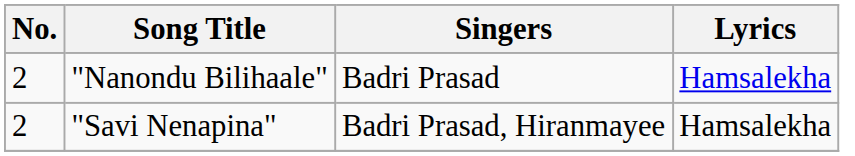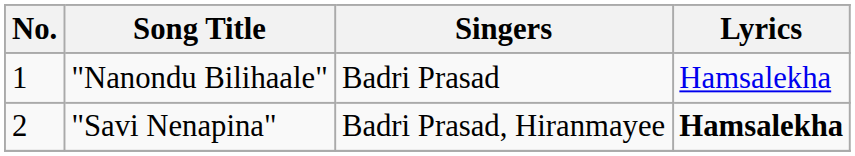"Nanondu Bilihaale" | No.: 2 -> 1
"Savi Nenapina" | Lyrics: normal -> bold
